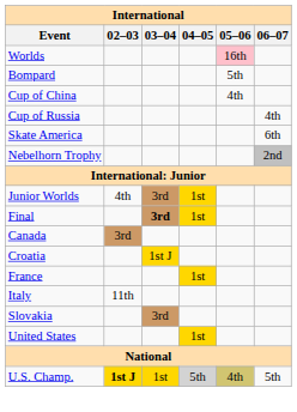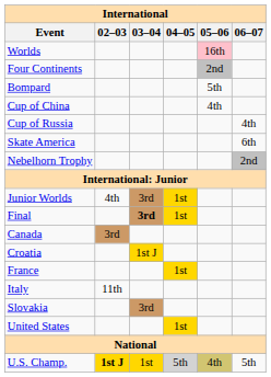+ row: Four Continents | 2nd
